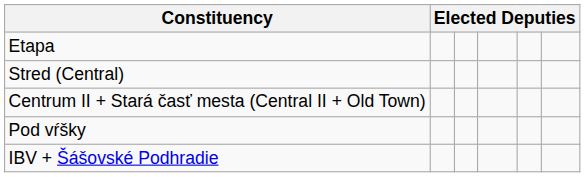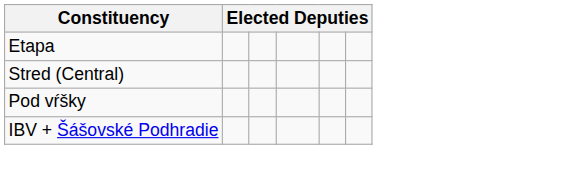- row: Centrum II + Stará časť mesta (Central II + Old Town)
